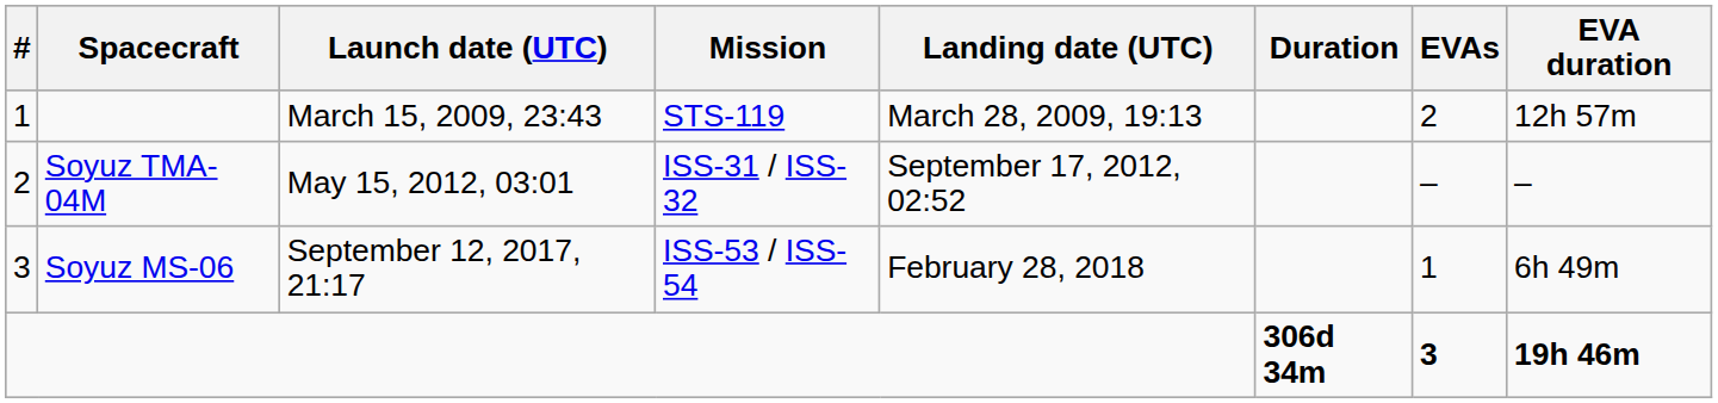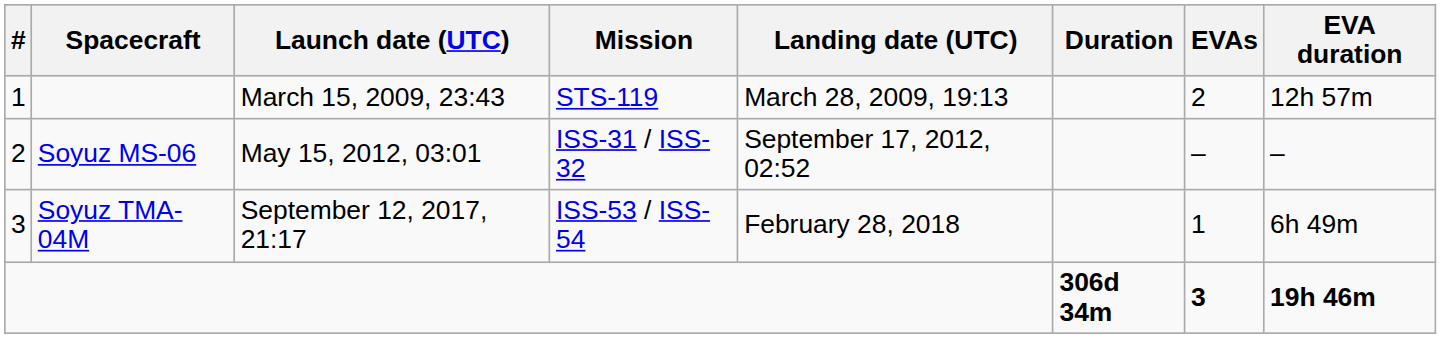May 15, 2012, 03:01 | Spacecraft: Soyuz TMA-04M -> Soyuz MS-06
September 12, 2017, 21:17 | Spacecraft: Soyuz MS-06 -> Soyuz TMA-04M
